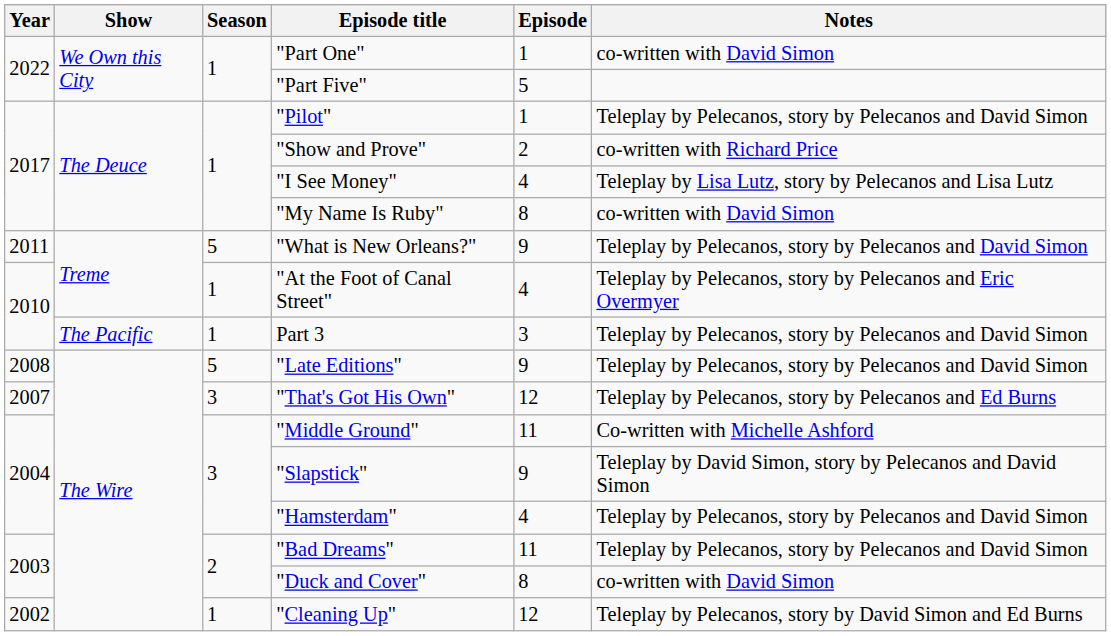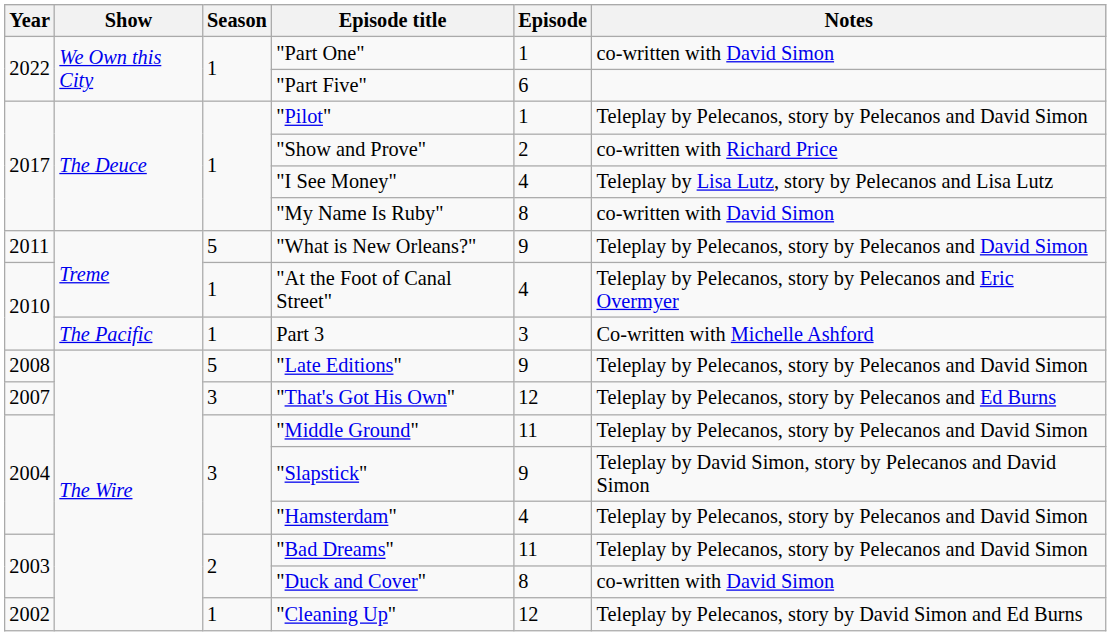"Part Five" | Episode: 5 -> 6
Part 3 | Notes: Teleplay by Pelecanos, story by Pelecanos and David Simon -> Co-written with Michelle Ashford
"Middle Ground" | Notes: Co-written with Michelle Ashford -> Teleplay by Pelecanos, story by Pelecanos and David Simon
